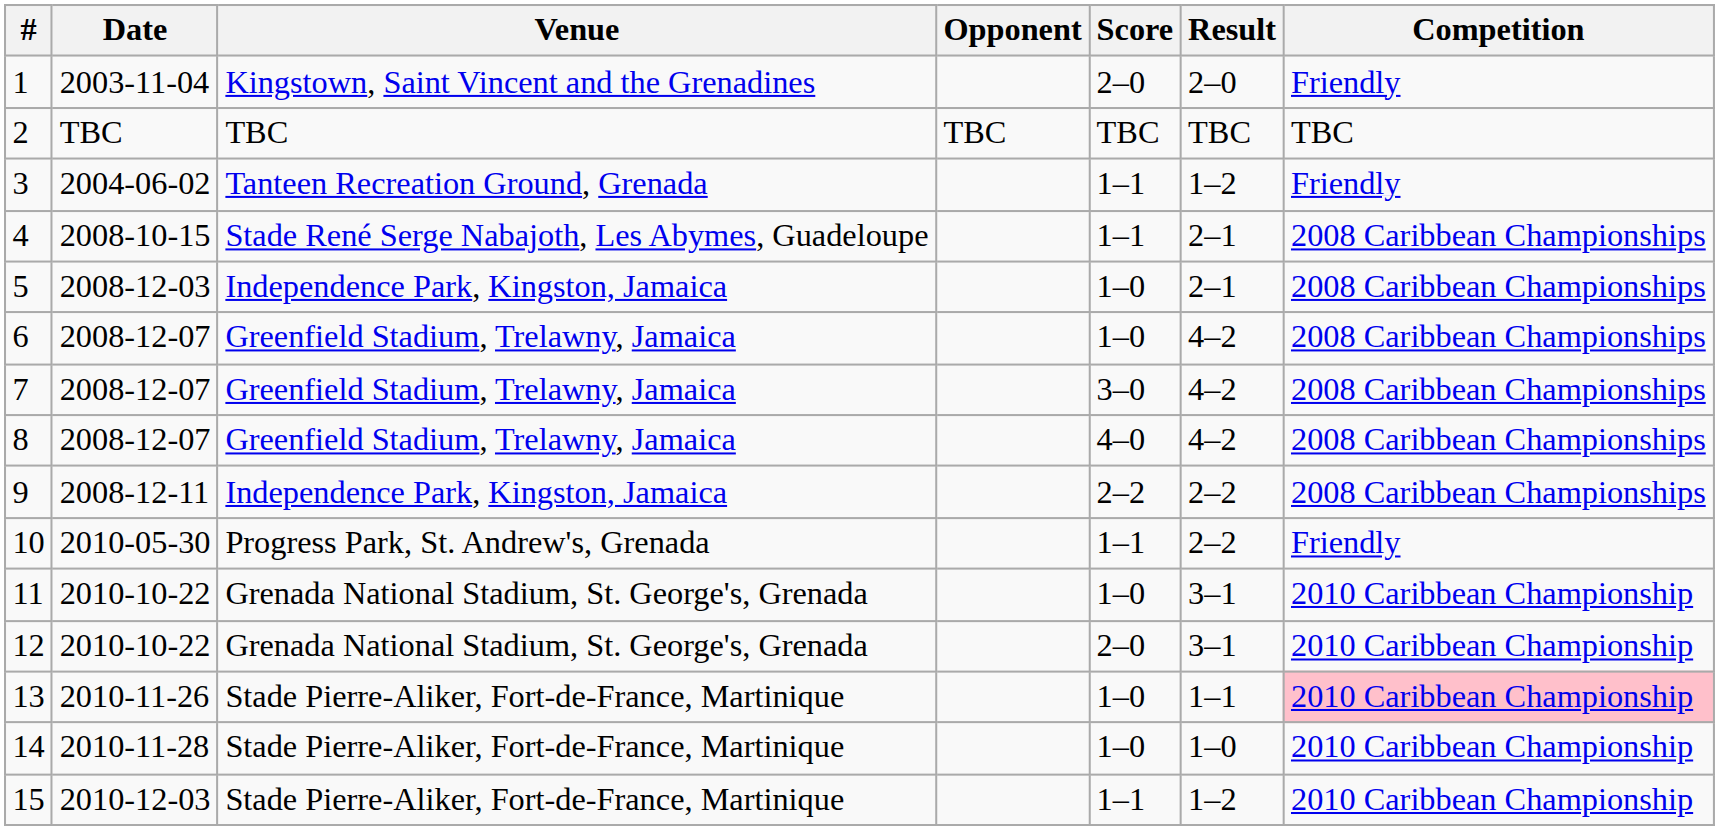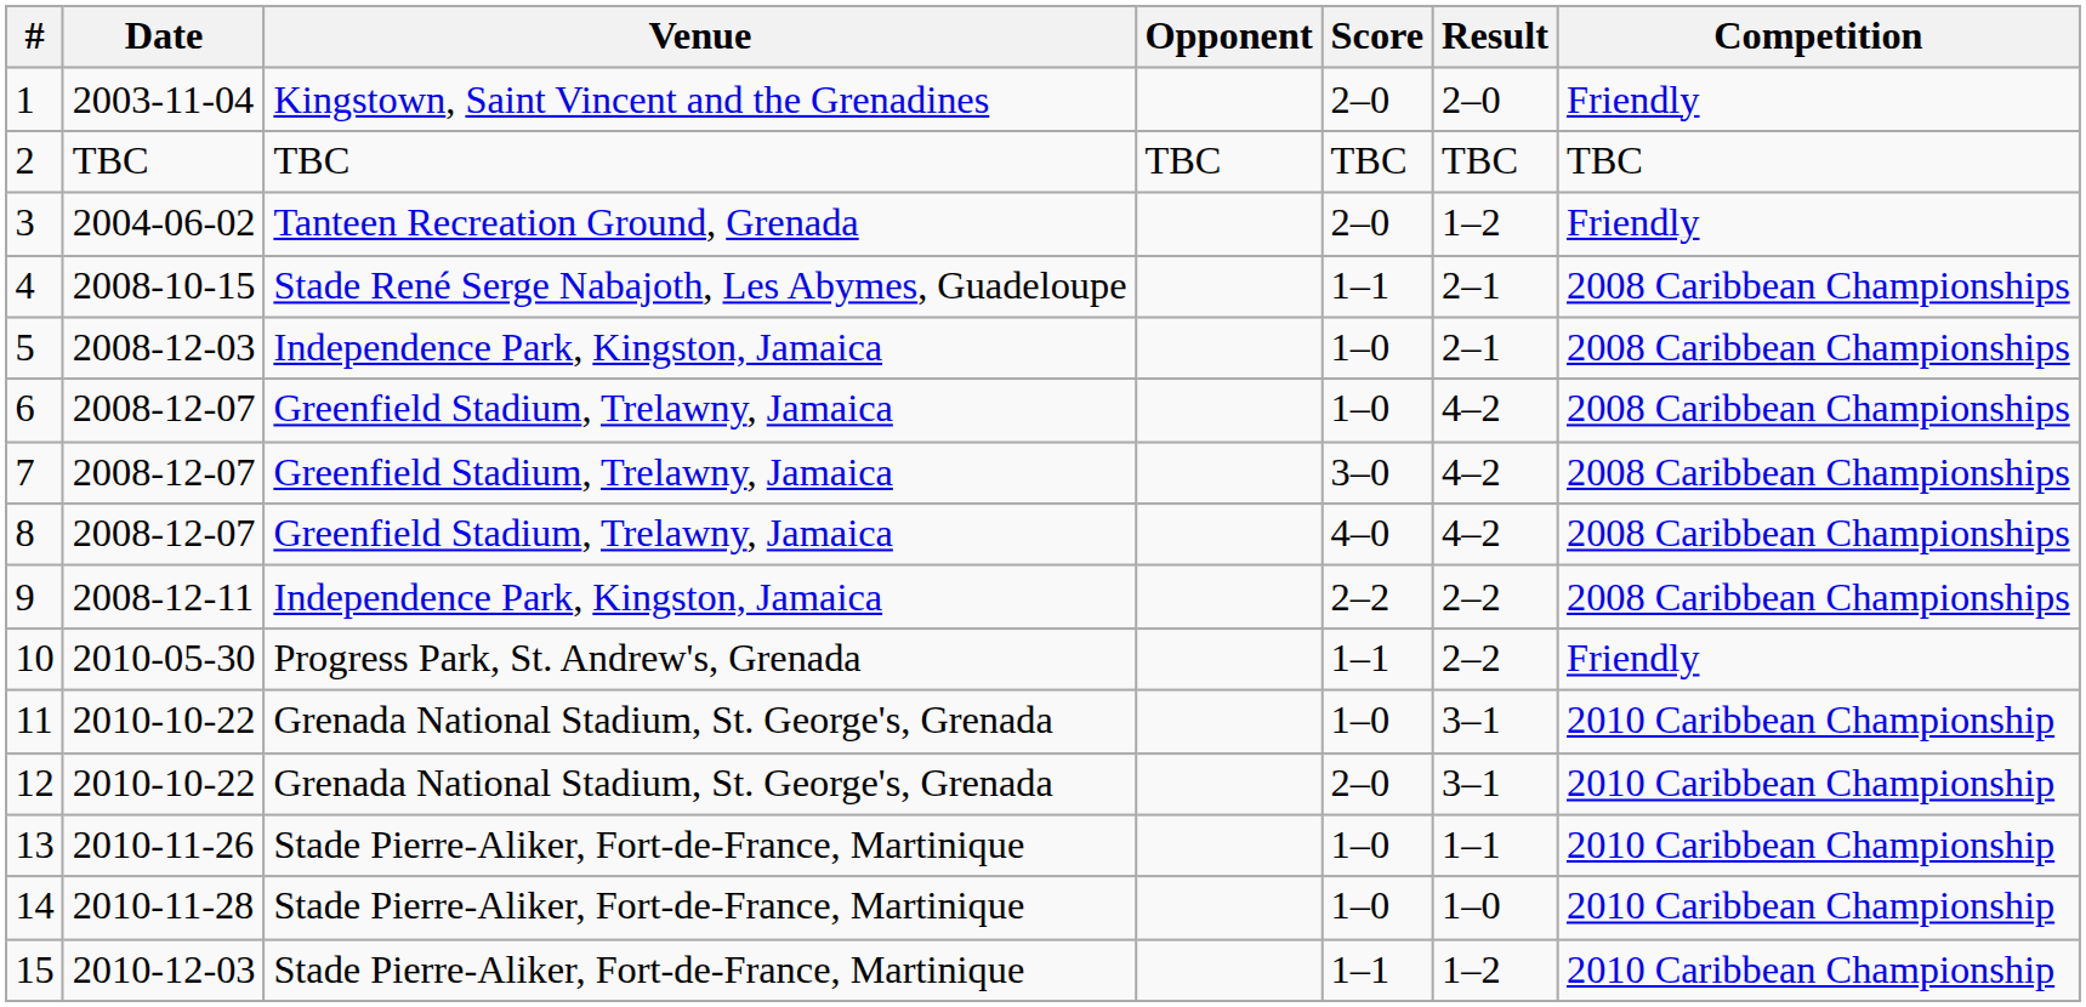3 | Score: 1–1 -> 2–0
13 | Competition: pink background -> no background
